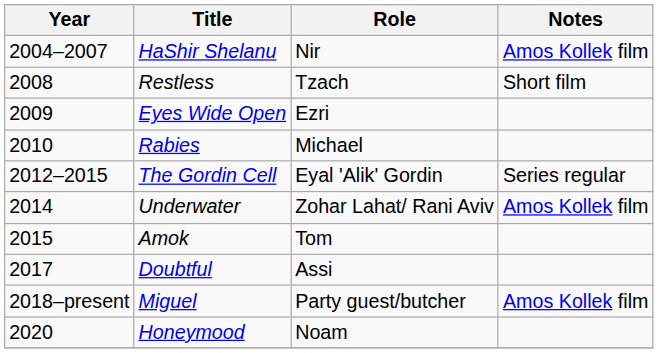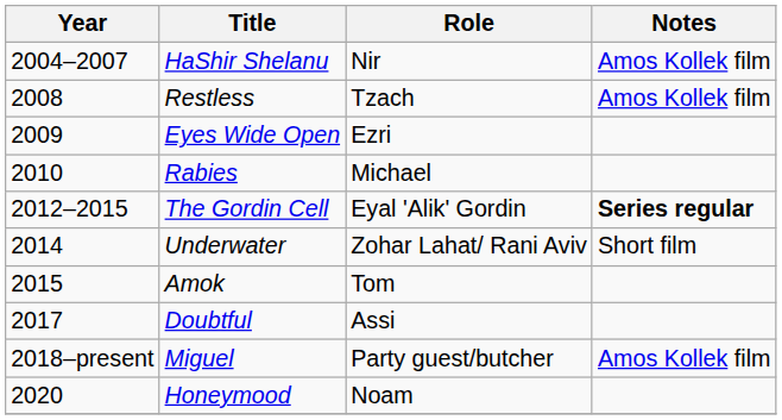Restless | Notes: Short film -> Amos Kollek film
The Gordin Cell | Notes: normal -> bold
Underwater | Notes: Amos Kollek film -> Short film
